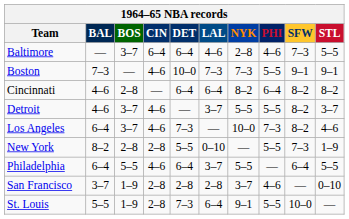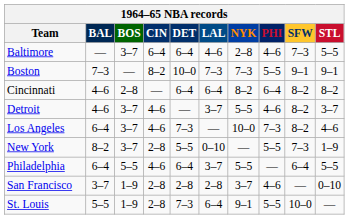Boston | CIN: 4–6 -> 8–2
Detroit | PHI: 5–5 -> 4–6
New York | BOS: 2–8 -> 3–7
